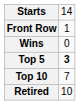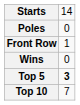+ row: Poles | 0
- row: Retired | 10
